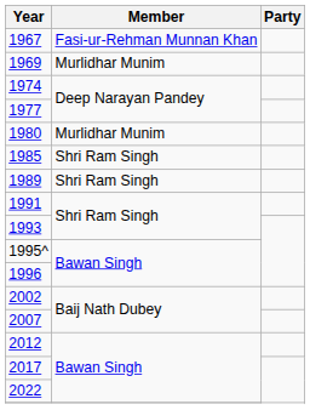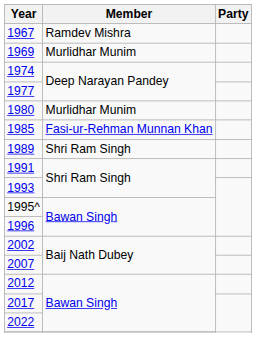1967 | Member: Fasi-ur-Rehman Munnan Khan -> Ramdev Mishra
1985 | Member: Shri Ram Singh -> Fasi-ur-Rehman Munnan Khan
